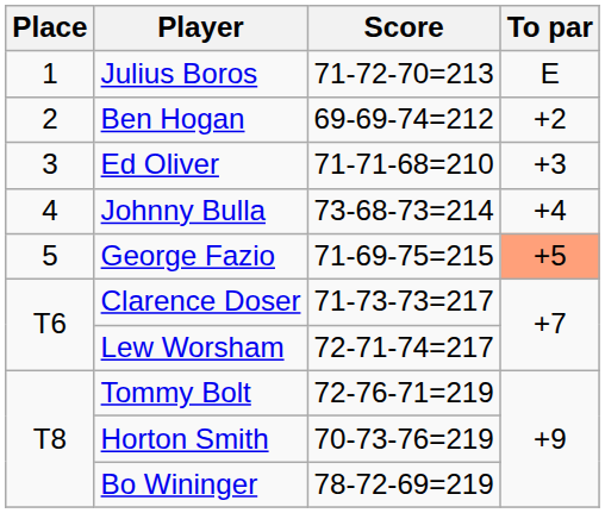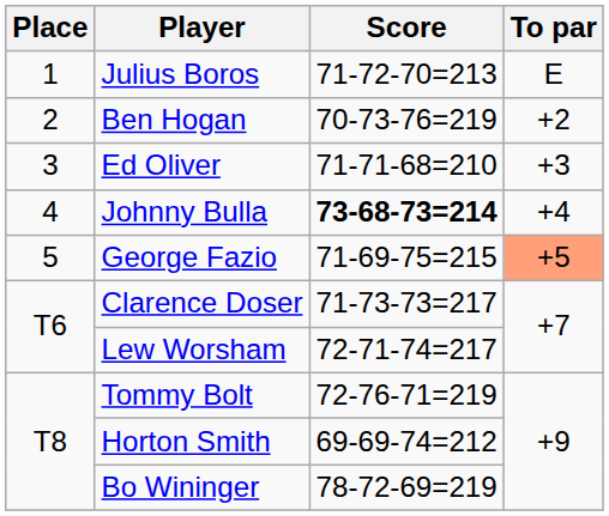Ben Hogan | Score: 69-69-74=212 -> 70-73-76=219
Johnny Bulla | Score: normal -> bold
Horton Smith | Score: 70-73-76=219 -> 69-69-74=212
